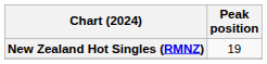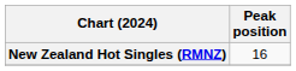New Zealand Hot Singles (RMNZ) | Peak position: 19 -> 16
